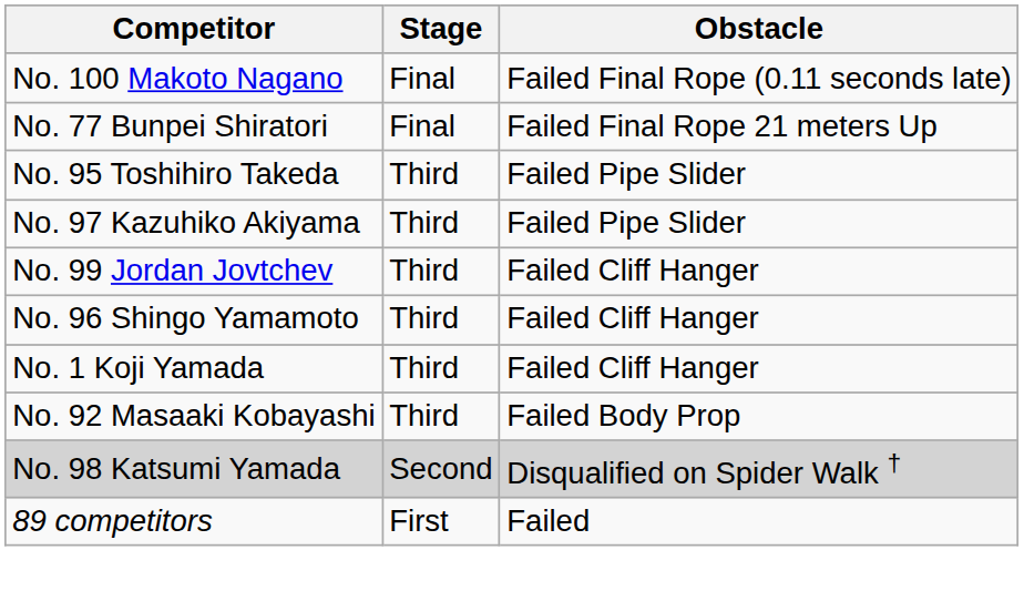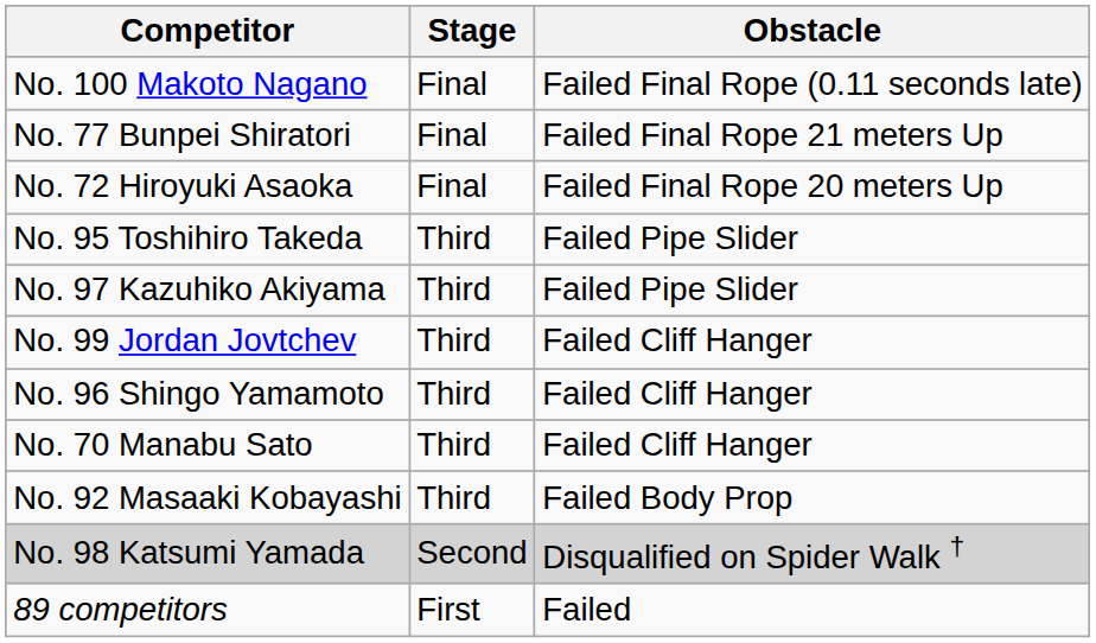+ row: No. 72 Hiroyuki Asaoka | Final | Failed Final Rope 20 meters Up
+ row: No. 70 Manabu Sato | Third | Failed Cliff Hanger
- row: No. 1 Koji Yamada | Third | Failed Cliff Hanger
